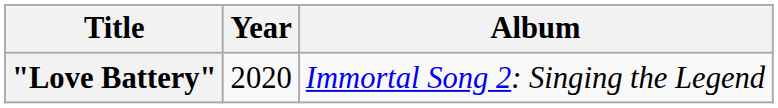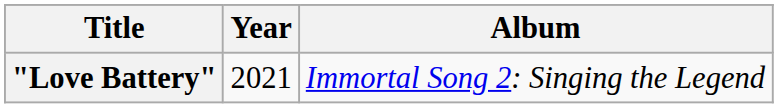"Love Battery" | Year: 2020 -> 2021
